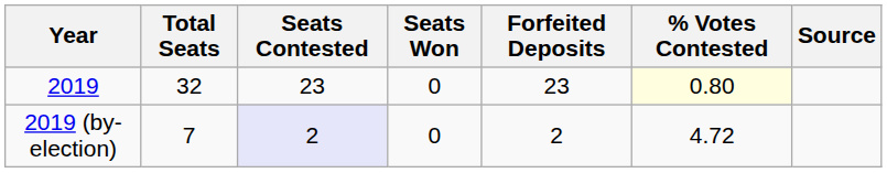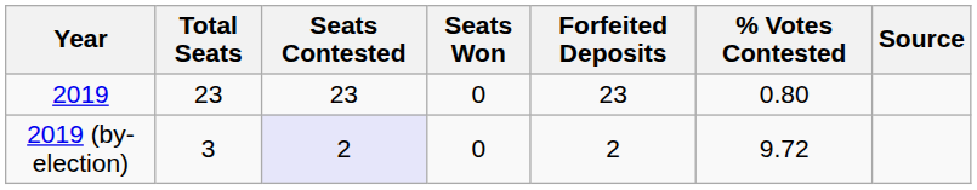2019 | Total Seats: 32 -> 23
2019 | % Votes Contested: lightyellow background -> no background
2019 (by-election) | Total Seats: 7 -> 3
2019 (by-election) | % Votes Contested: 4.72 -> 9.72
